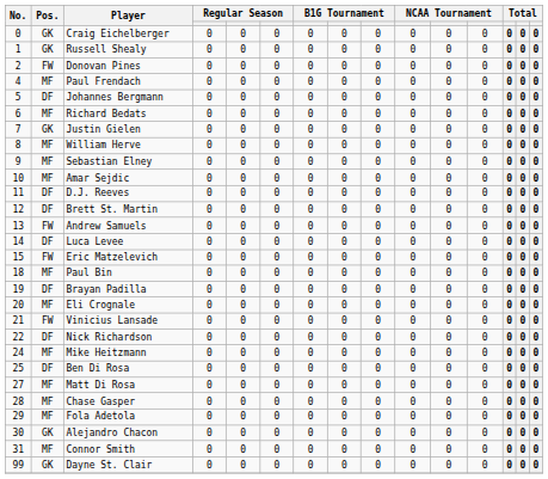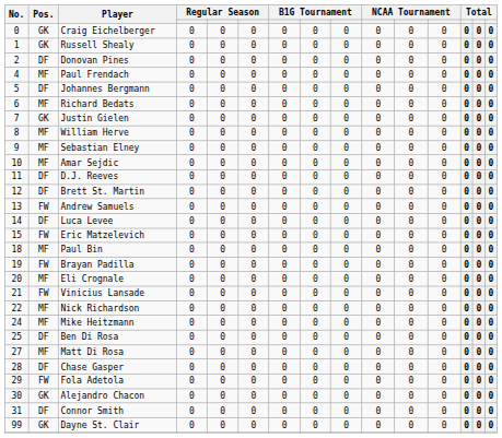Donovan Pines | Pos.: FW -> DF
Brayan Padilla | Pos.: DF -> FW
Nick Richardson | Pos.: DF -> MF
Chase Gasper | Pos.: MF -> DF
Fola Adetola | Pos.: MF -> FW
Connor Smith | Pos.: MF -> DF
